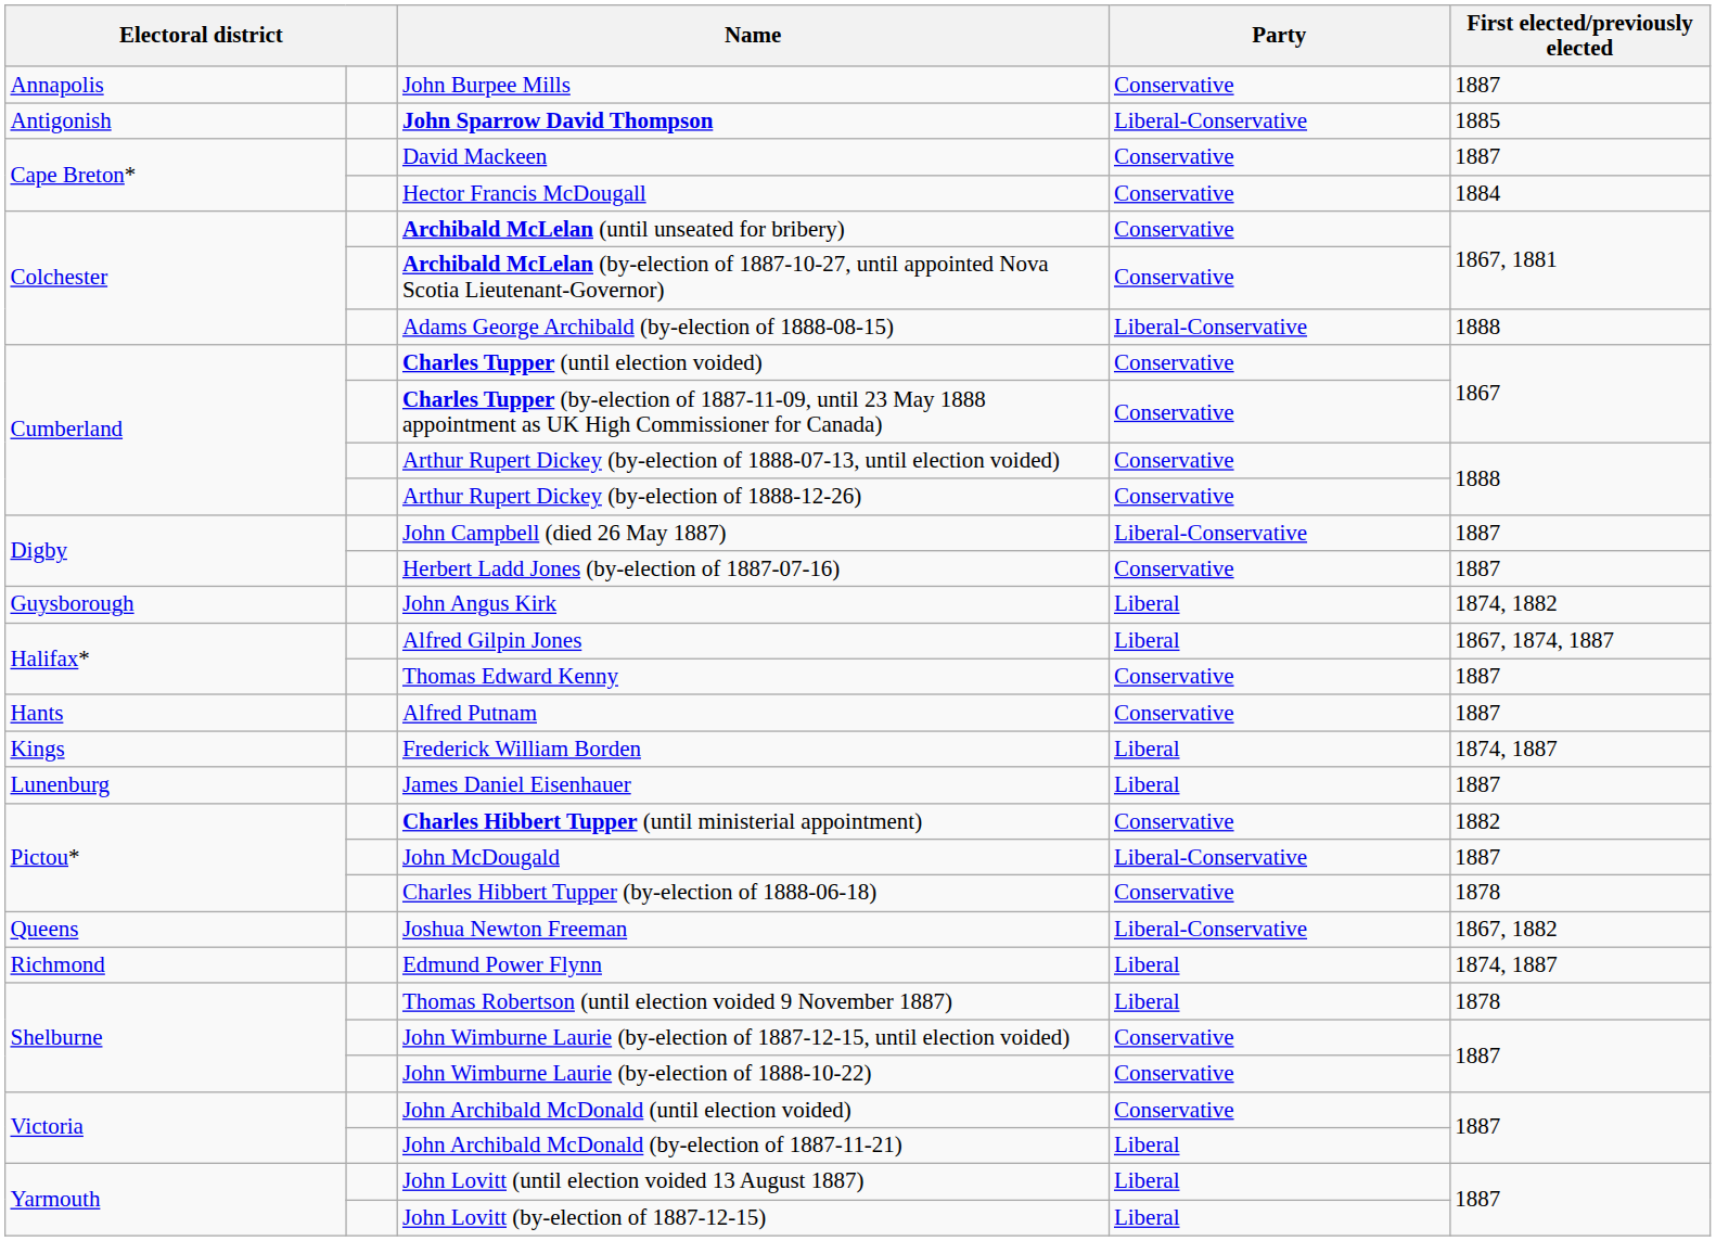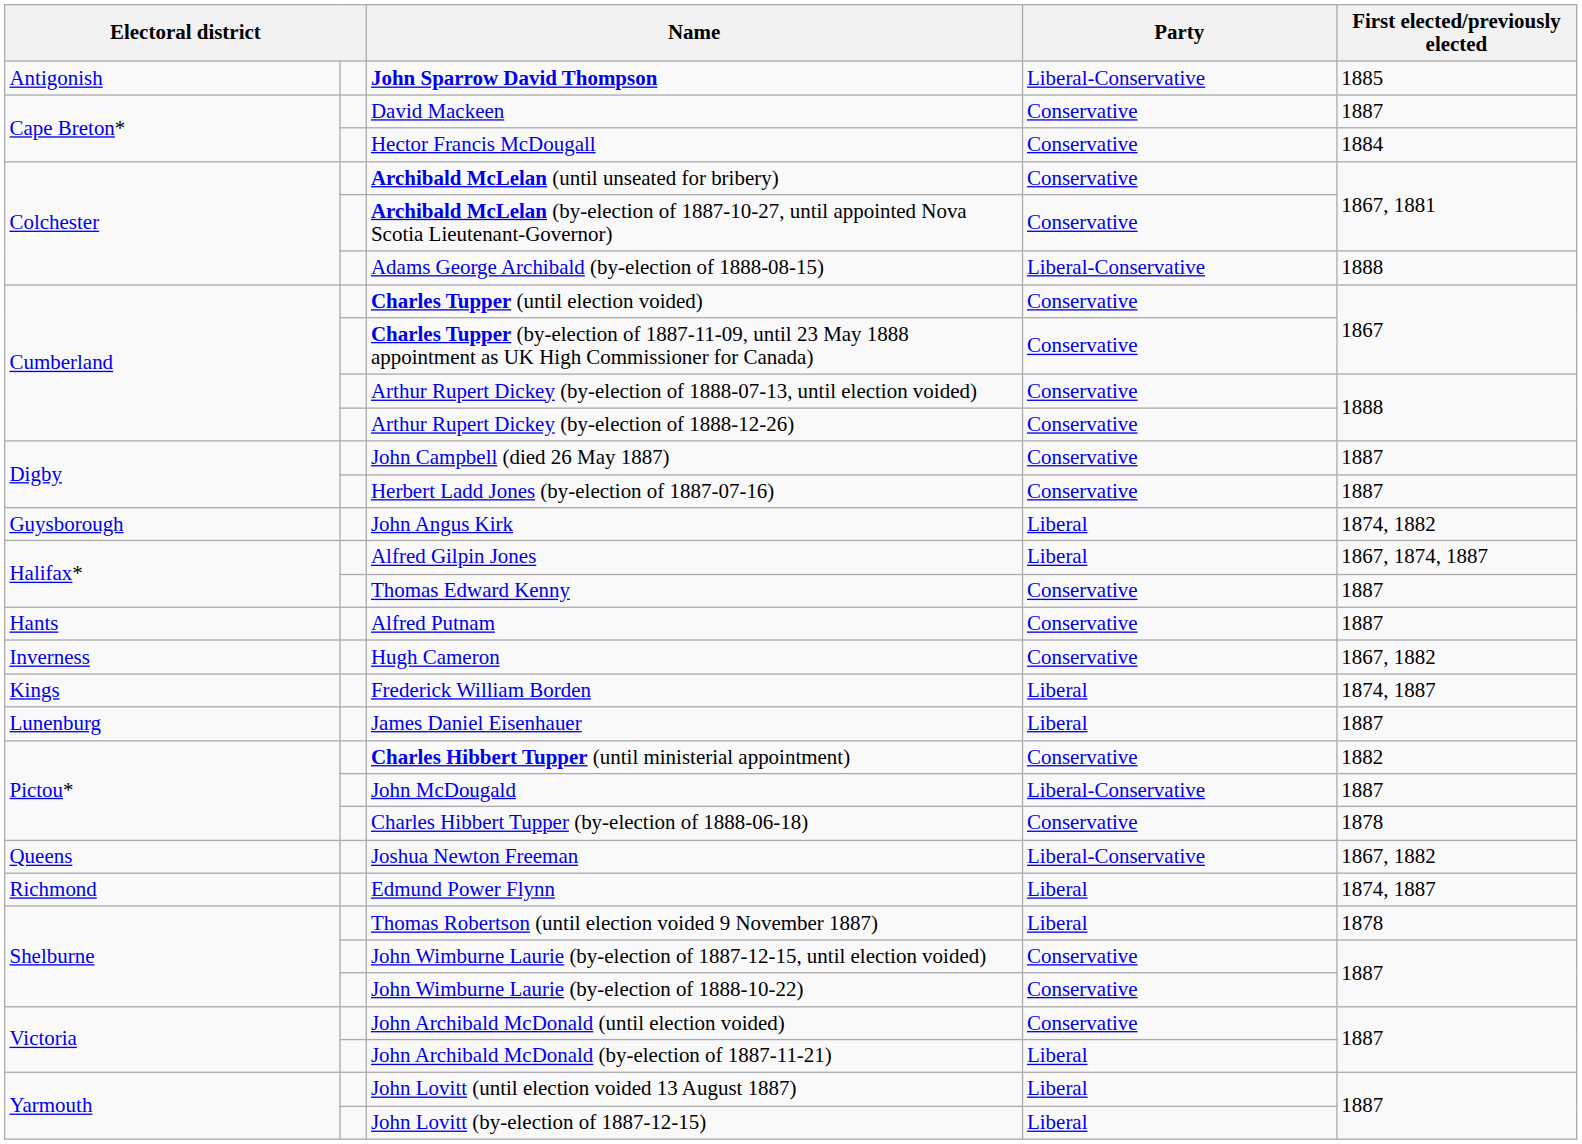- row: Annapolis | John Burpee Mills | Conservative | 1887
John Campbell (died 26 May 1887) | Party: Liberal-Conservative -> Conservative
+ row: Inverness | Hugh Cameron | Conservative | 1867, 1882
